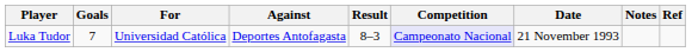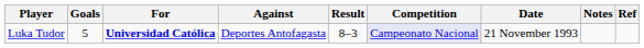Luka Tudor | Goals: 7 -> 5
Luka Tudor | For: normal -> bold
